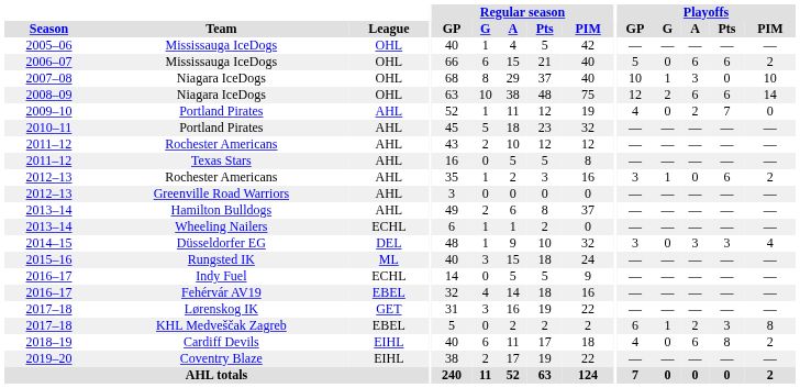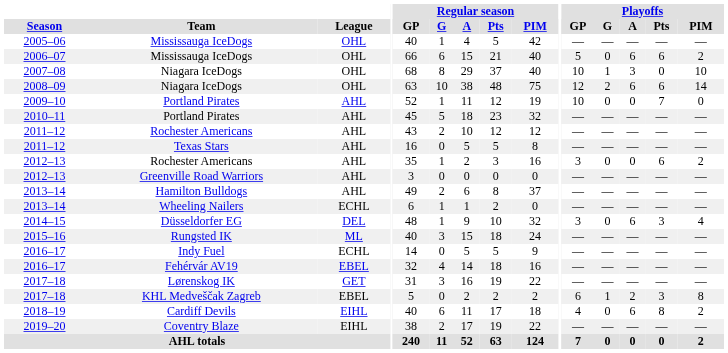2009–10 / Portland Pirates | Playoffs / GP: 4 -> 10
2009–10 / Portland Pirates | Playoffs / A: 2 -> 0
2012–13 / Rochester Americans | Playoffs / G: 1 -> 0
Düsseldorfer EG | Playoffs / A: 3 -> 6
